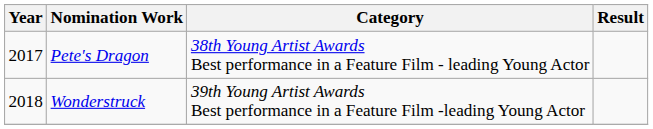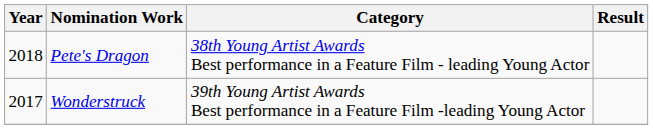Pete's Dragon | Year: 2017 -> 2018
Wonderstruck | Year: 2018 -> 2017
